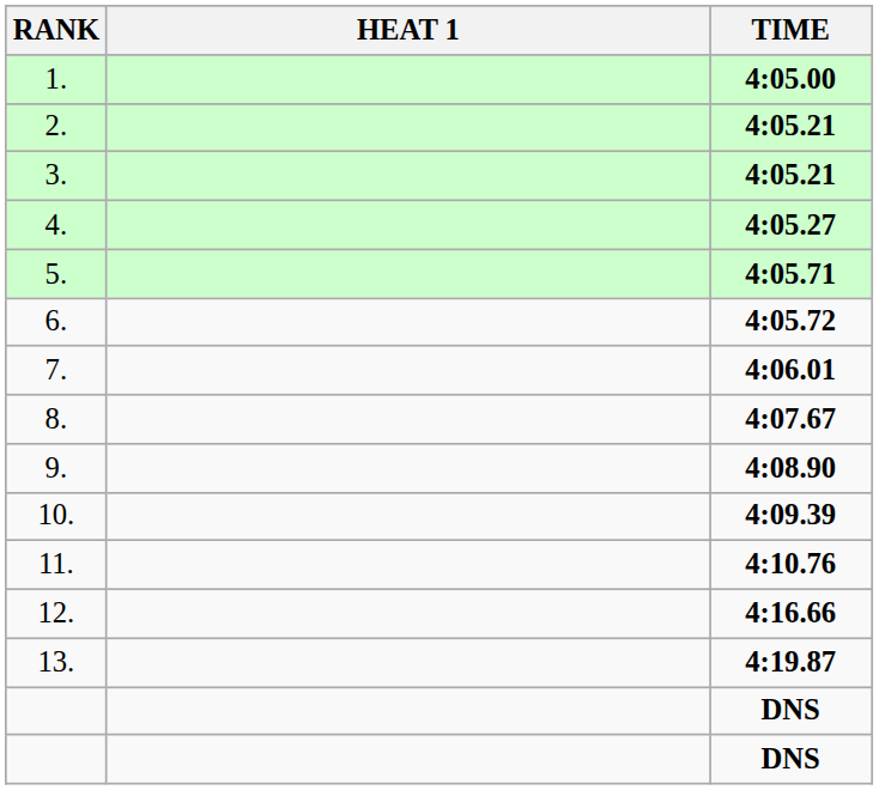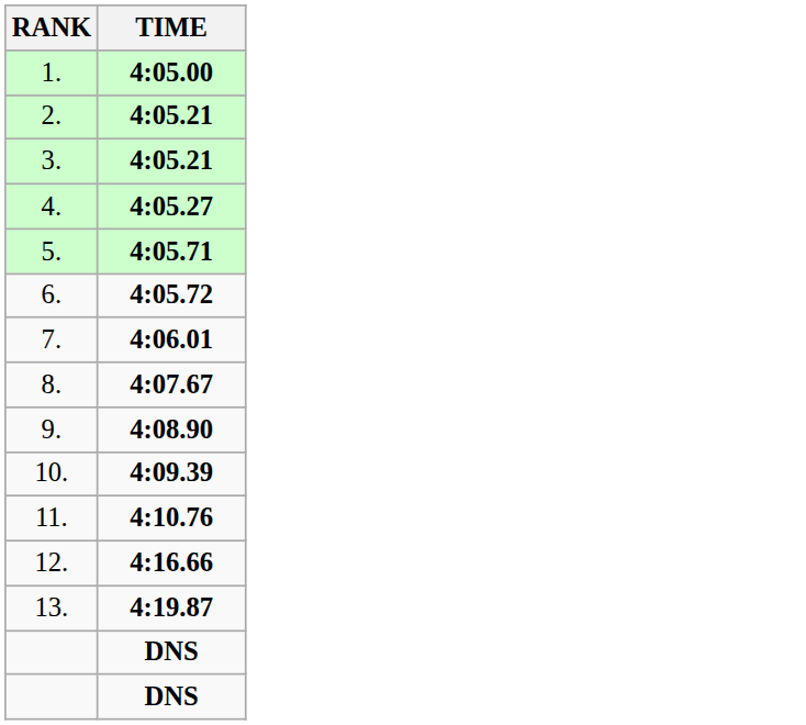- column: HEAT 1
